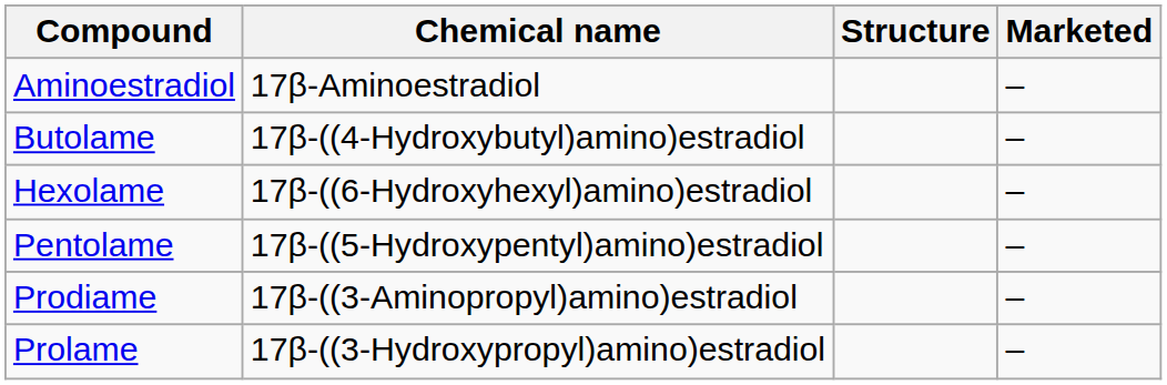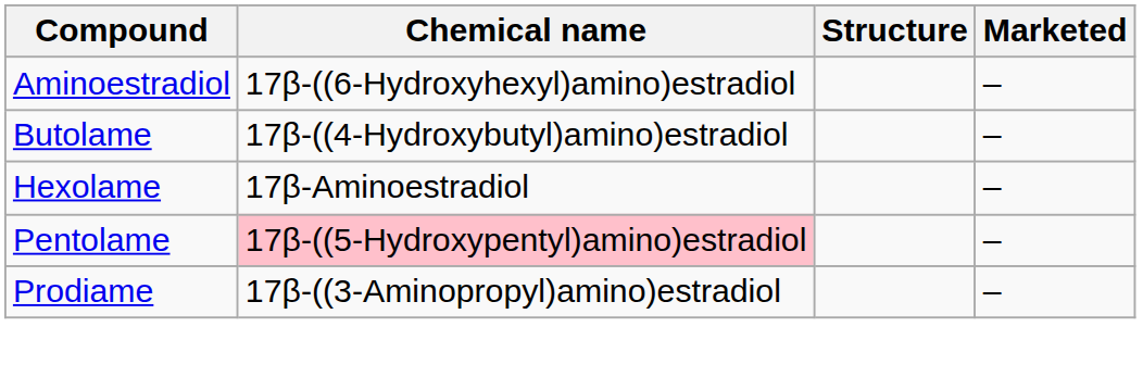Aminoestradiol | Chemical name: 17β-Aminoestradiol -> 17β-((6-Hydroxyhexyl)amino)estradiol
Hexolame | Chemical name: 17β-((6-Hydroxyhexyl)amino)estradiol -> 17β-Aminoestradiol
Pentolame | Chemical name: no background -> pink background
- row: Prolame | 17β-((3-Hydroxypropyl)amino)estradiol | –
